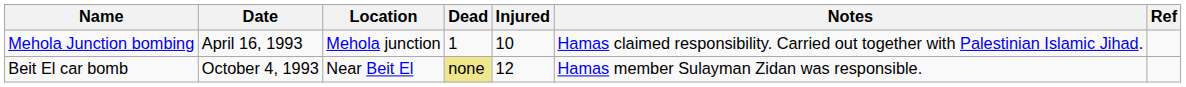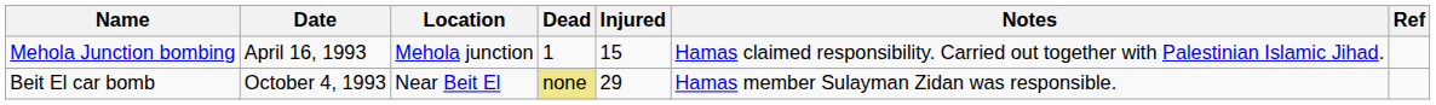Mehola Junction bombing | Injured: 10 -> 15
Beit El car bomb | Injured: 12 -> 29
